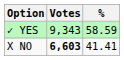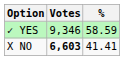✓ YES | Votes: 9,343 -> 9,346
